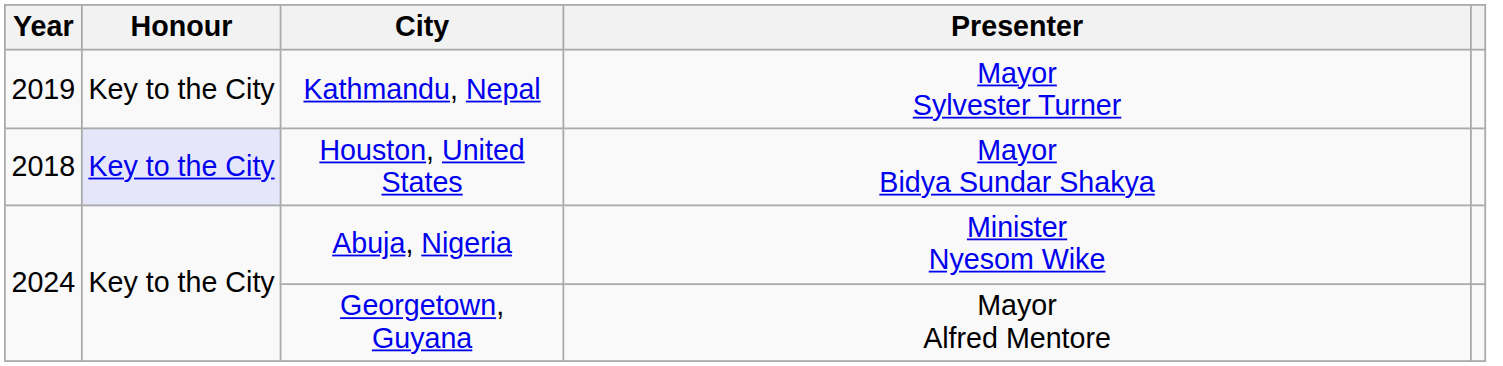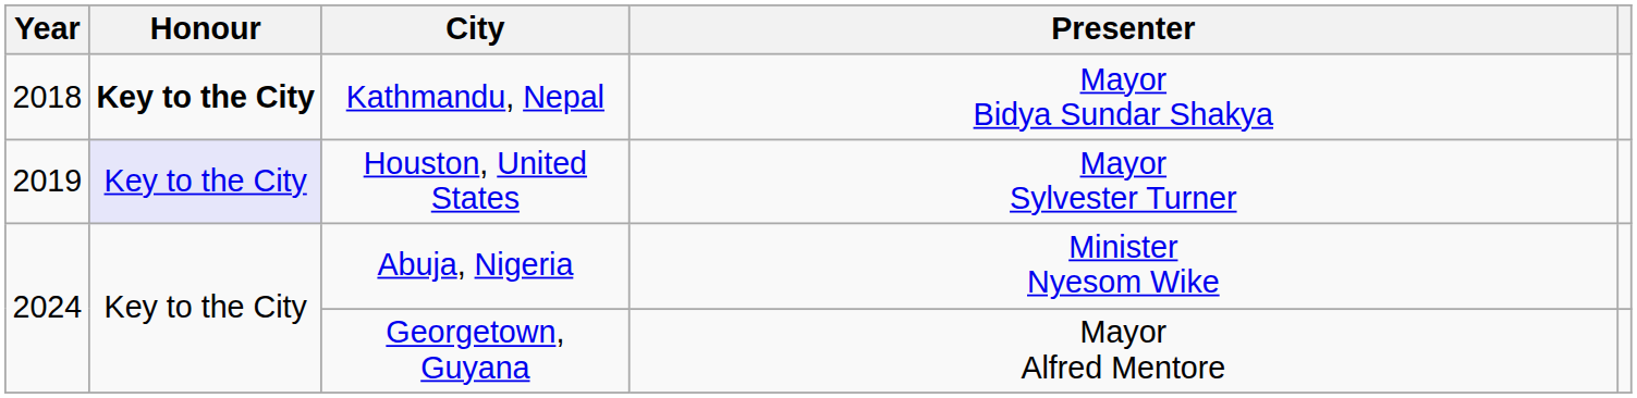Kathmandu, Nepal | Year: 2019 -> 2018
Kathmandu, Nepal | Honour: normal -> bold
Kathmandu, Nepal | Presenter: Mayor Sylvester Turner -> Mayor Bidya Sundar Shakya
Houston, United States | Year: 2018 -> 2019
Houston, United States | Presenter: Mayor Bidya Sundar Shakya -> Mayor Sylvester Turner
